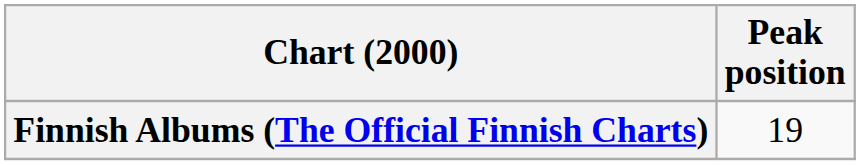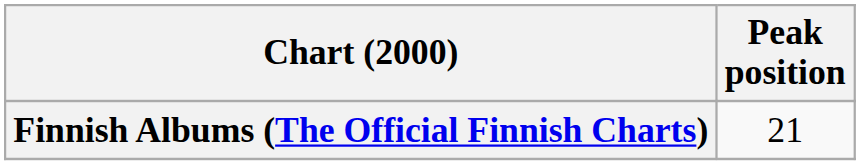Finnish Albums (The Official Finnish Charts) | Peak position: 19 -> 21
